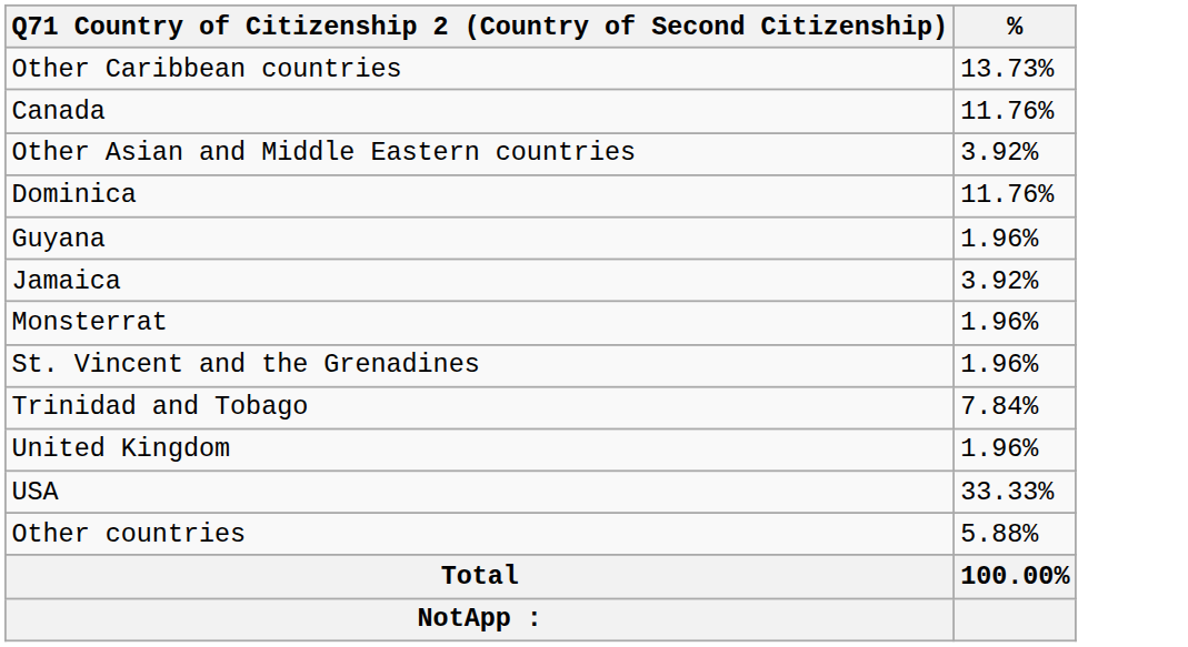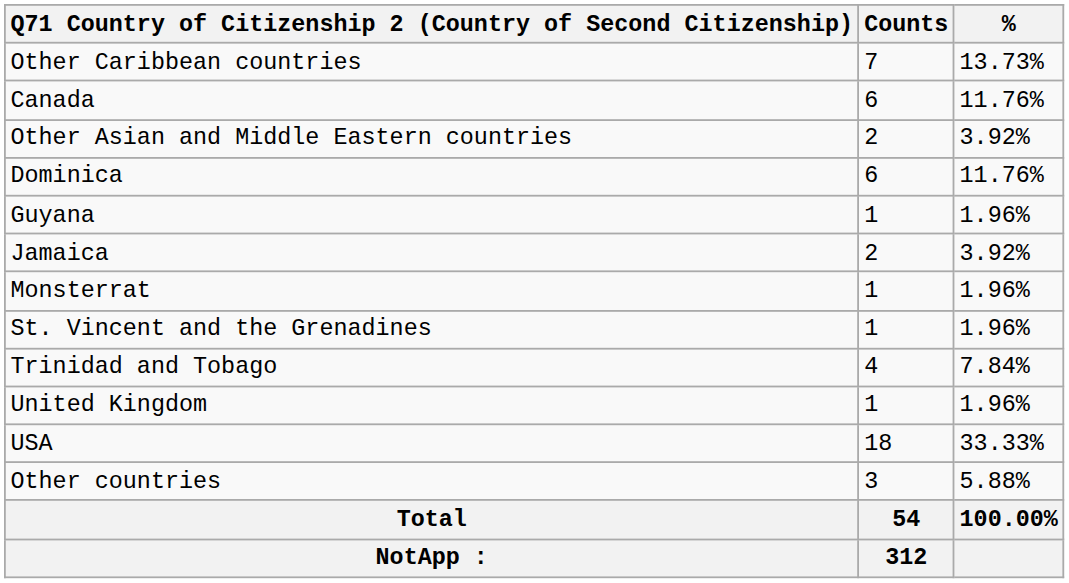+ column: Counts | 7 | 6 | 2 | 6 | 1 | 2 | 1 | 1 | 4 | 1 | 18 | 3 | 54 | 312
